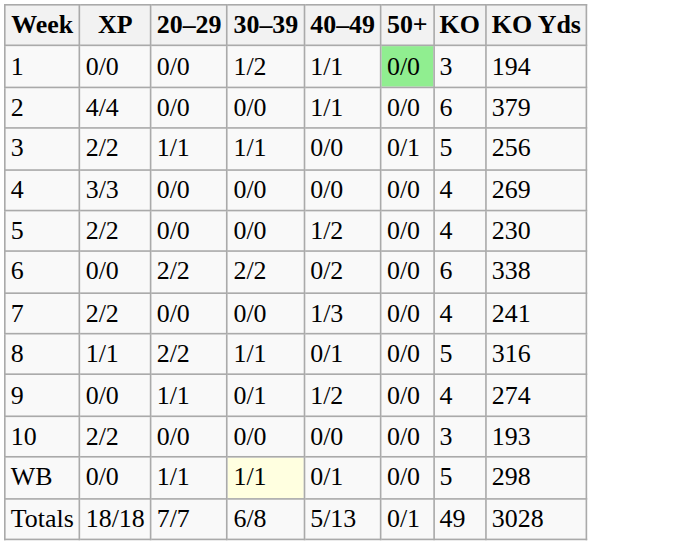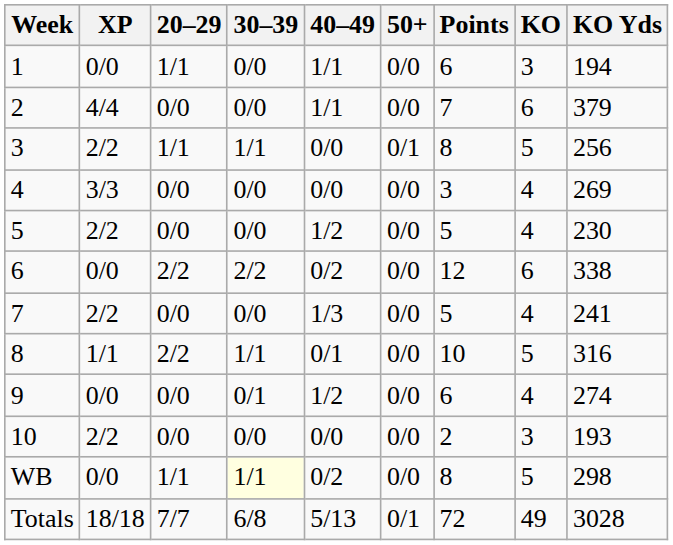+ column: Points | 6 | 7 | 8 | 3 | 5 | 12 | 5 | 10 | 6 | 2 | 8 | 72
1 | 20–29: 0/0 -> 1/1
1 | 30–39: 1/2 -> 0/0
1 | 50+: lightgreen background -> no background
9 | 20–29: 1/1 -> 0/0
WB | 40–49: 0/1 -> 0/2
